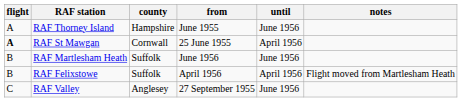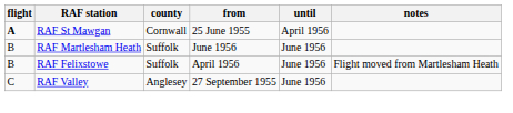- row: A | RAF Thorney Island | Hampshire | June 1955 | June 1956
RAF Felixstowe | until: April 1956 -> June 1956
